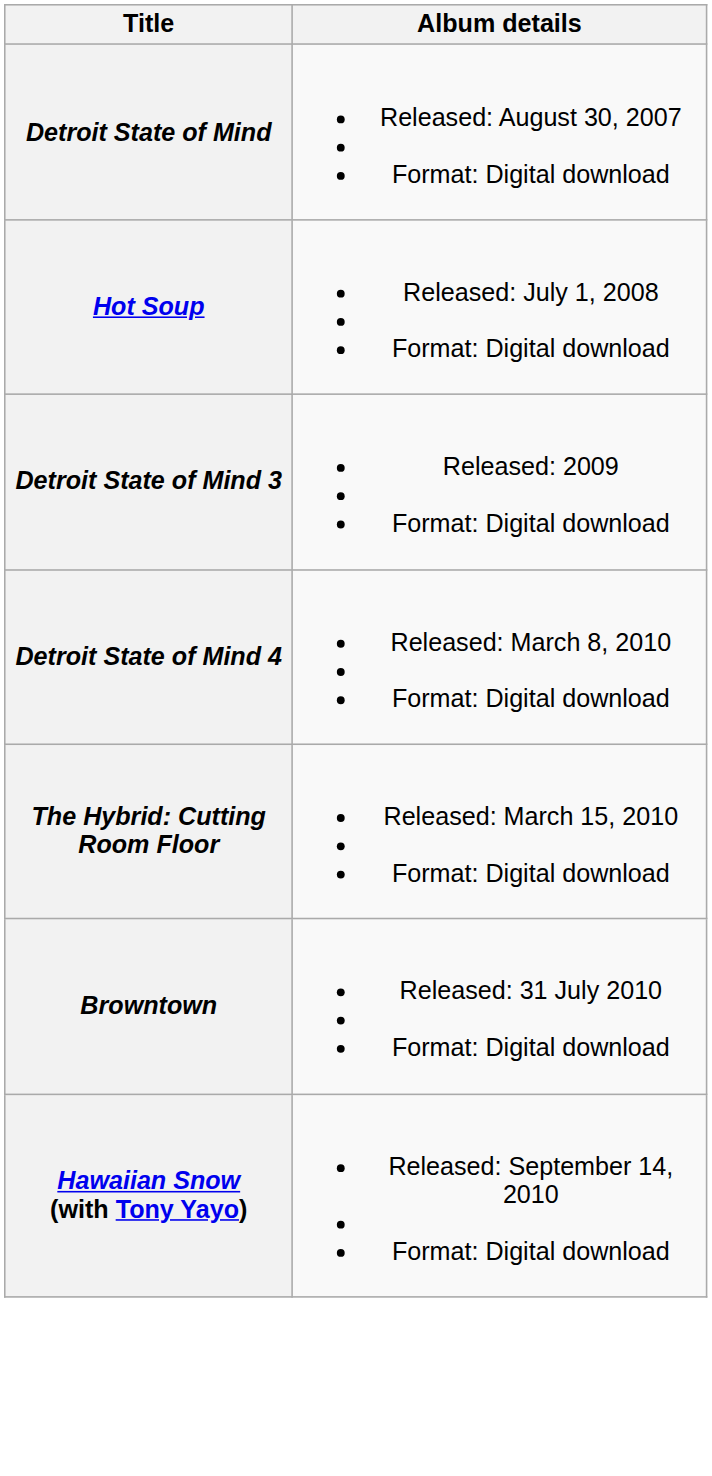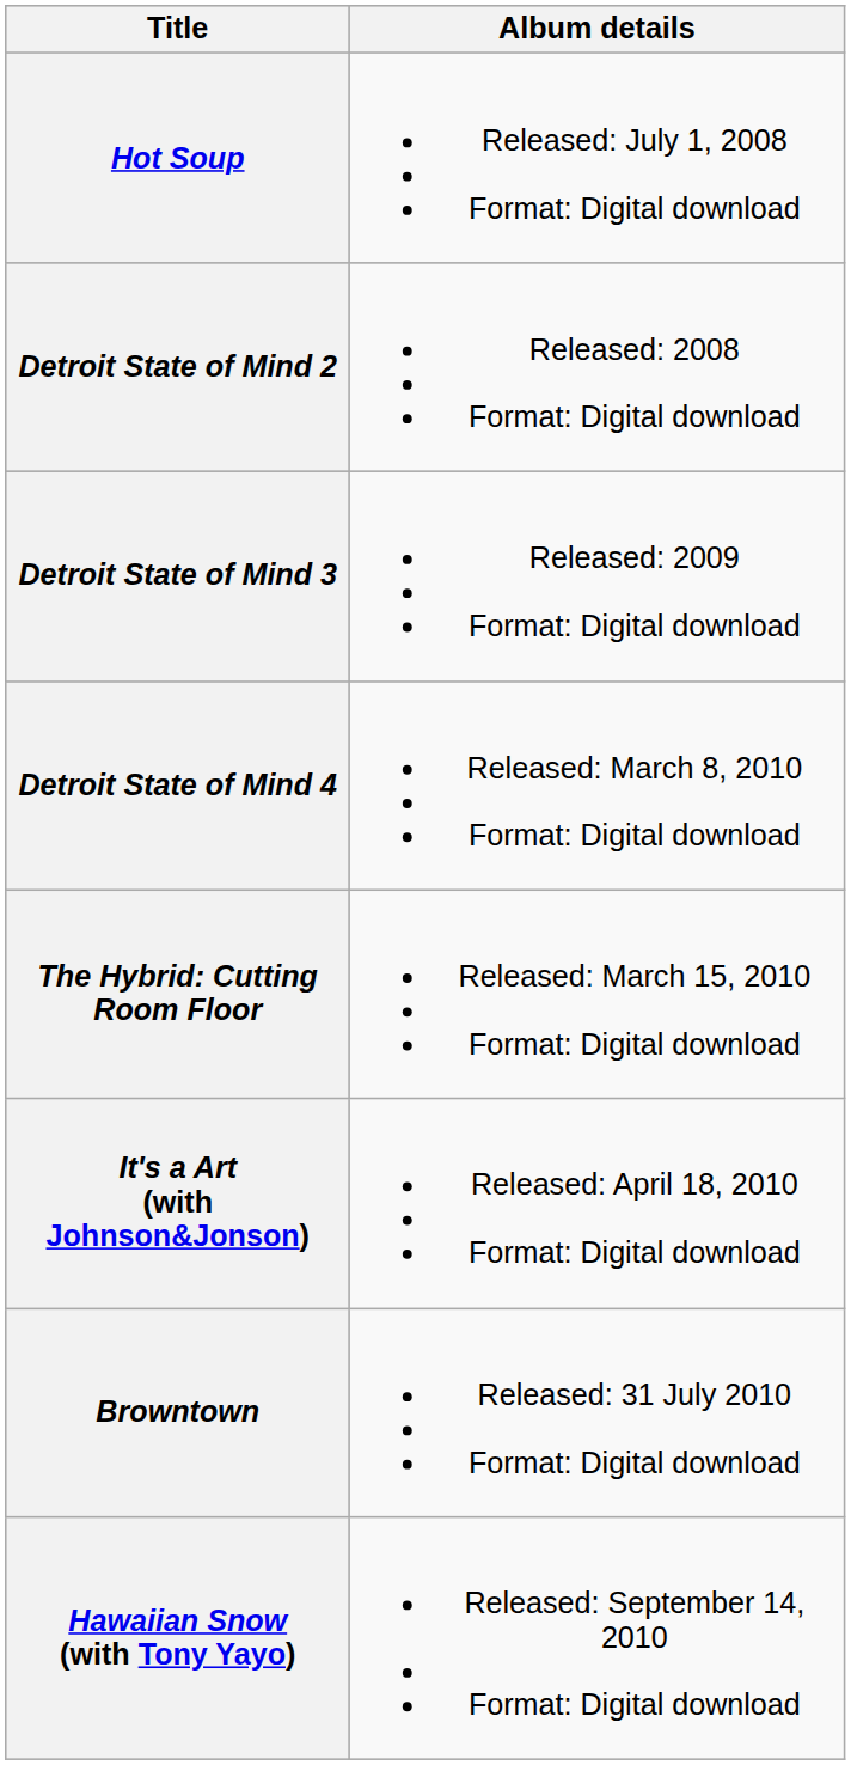- row: Detroit State of Mind | Released: August 30, 2007 Format: Digital download
+ row: Detroit State of Mind 2 | Released: 2008 Format: Digital download
+ row: It's a Art (with Johnson&Jonson) | Released: April 18, 2010 Format: Digital download
